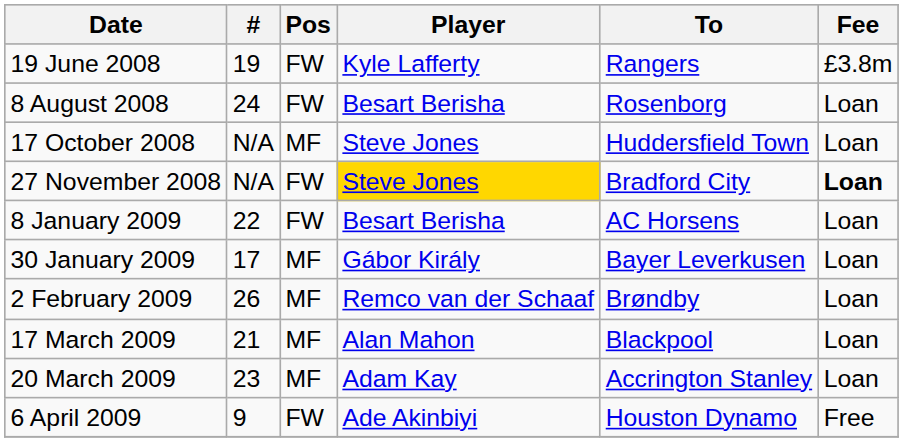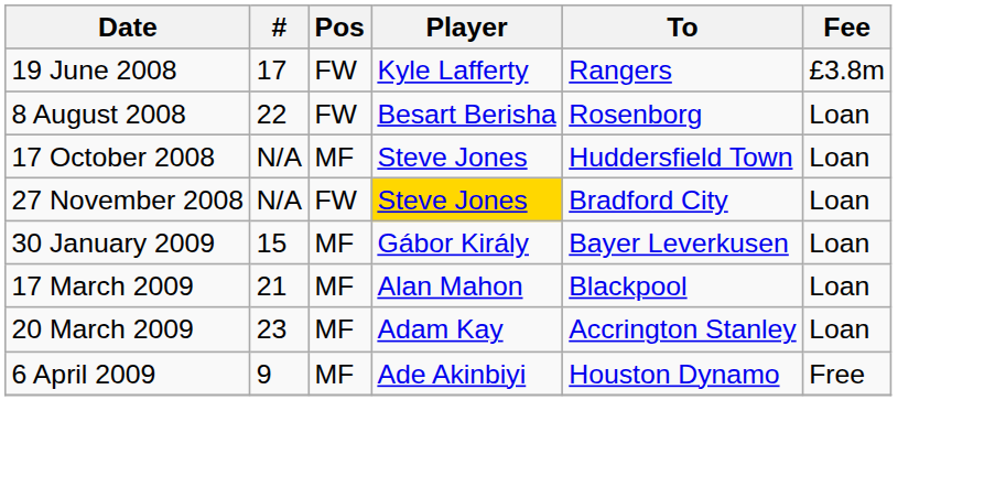19 June 2008 | #: 19 -> 17
8 August 2008 | #: 24 -> 22
27 November 2008 | Fee: bold -> normal
- row: 8 January 2009 | 22 | FW | Besart Berisha | AC Horsens | Loan
30 January 2009 | #: 17 -> 15
- row: 2 February 2009 | 26 | MF | Remco van der Schaaf | Brøndby | Loan
6 April 2009 | Pos: FW -> MF
